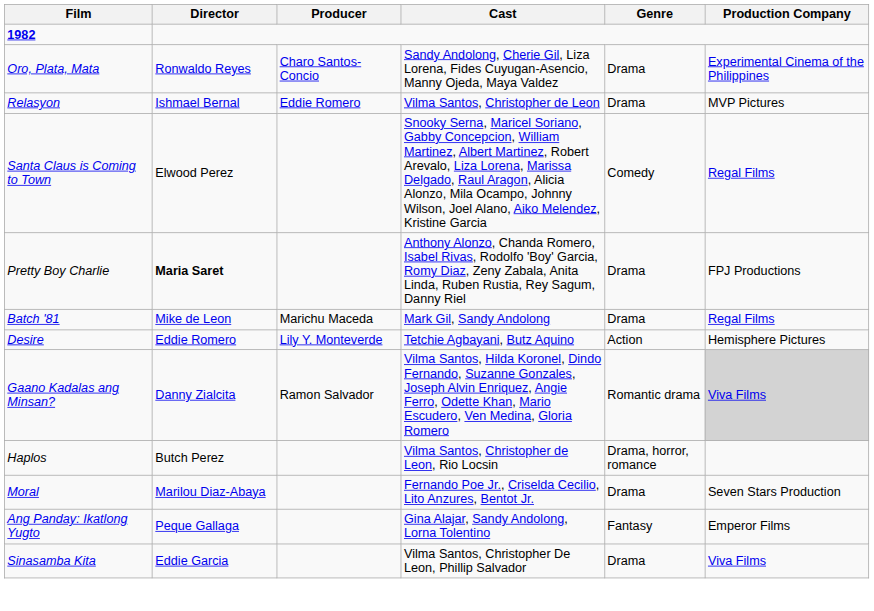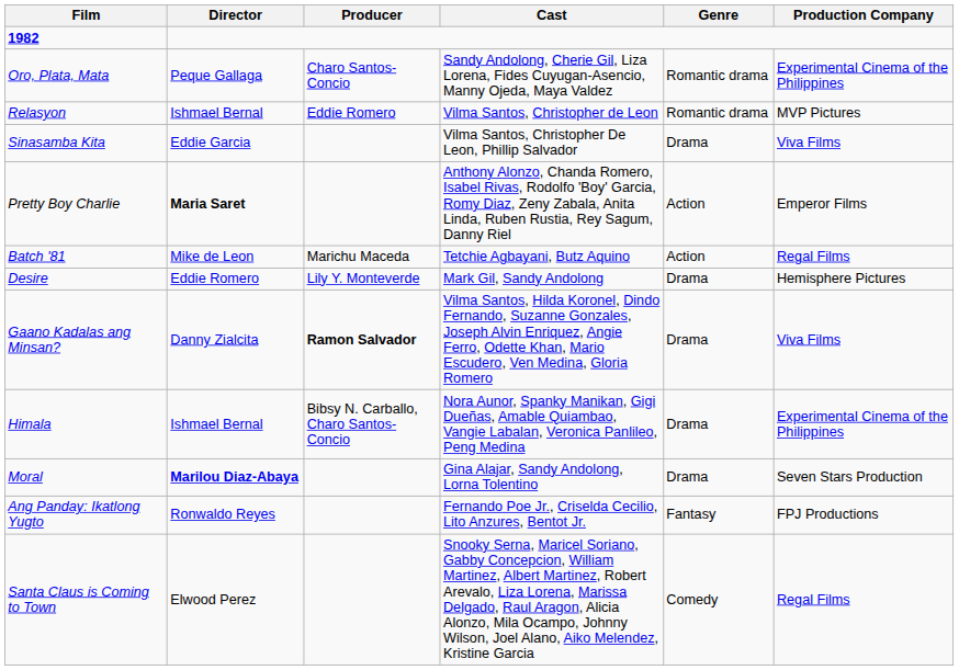Oro, Plata, Mata | Director: Ronwaldo Reyes -> Peque Gallaga
Oro, Plata, Mata | Genre: Drama -> Romantic drama
Relasyon | Genre: Drama -> Romantic drama
rows swapped: Sinasamba Kita <-> Santa Claus is Coming to Town
Pretty Boy Charlie | Genre: Drama -> Action
Pretty Boy Charlie | Production Company: FPJ Productions -> Emperor Films
Batch '81 | Cast: Mark Gil, Sandy Andolong -> Tetchie Agbayani, Butz Aquino
Batch '81 | Genre: Drama -> Action
Desire | Cast: Tetchie Agbayani, Butz Aquino -> Mark Gil, Sandy Andolong
Desire | Genre: Action -> Drama
Gaano Kadalas ang Minsan? | Producer: normal -> bold
Gaano Kadalas ang Minsan? | Genre: Romantic drama -> Drama
Gaano Kadalas ang Minsan? | Production Company: lightgrey background -> no background
- row: Haplos | Butch Perez | Vilma Santos, Christopher de Leon, Rio Locsin | Drama, horror, romance
+ row: Himala | Ishmael Bernal | Bibsy N. Carballo, Charo Santos-Concio | Nora Aunor, Spanky Manikan, Gigi Dueñas, Amable Quiambao, Vangie Labalan, Veronica Panlileo, Peng Medina | Drama | Experimental Cinema of the Philippines
Moral | Director: normal -> bold
Moral | Cast: Fernando Poe Jr., Criselda Cecilio, Lito Anzures, Bentot Jr. -> Gina Alajar, Sandy Andolong, Lorna Tolentino
Ang Panday: Ikatlong Yugto | Director: Peque Gallaga -> Ronwaldo Reyes
Ang Panday: Ikatlong Yugto | Cast: Gina Alajar, Sandy Andolong, Lorna Tolentino -> Fernando Poe Jr., Criselda Cecilio, Lito Anzures, Bentot Jr.
Ang Panday: Ikatlong Yugto | Production Company: Emperor Films -> FPJ Productions
